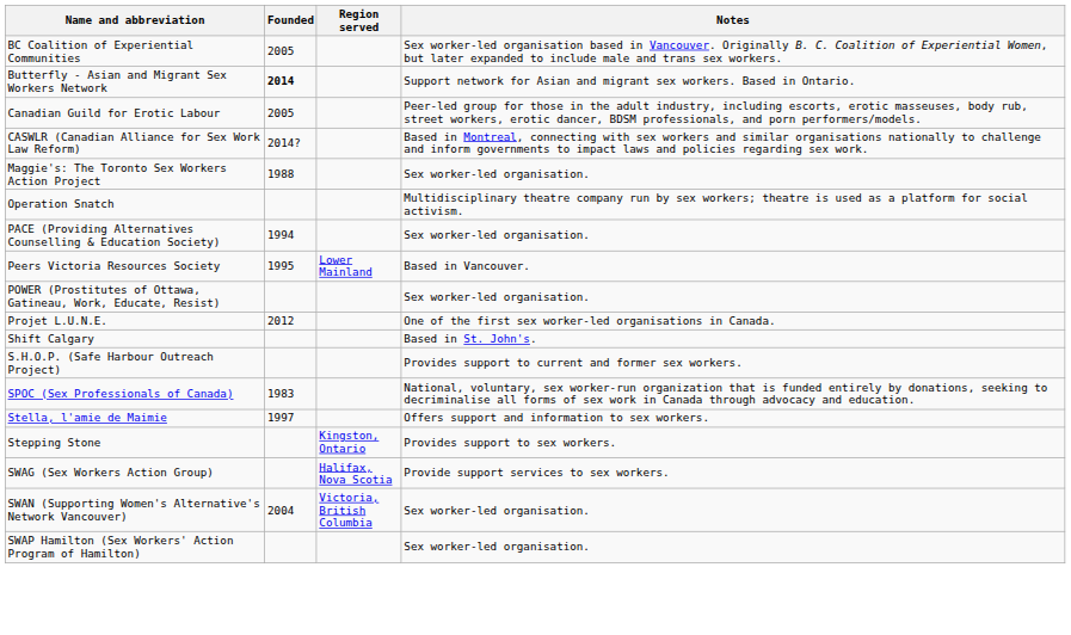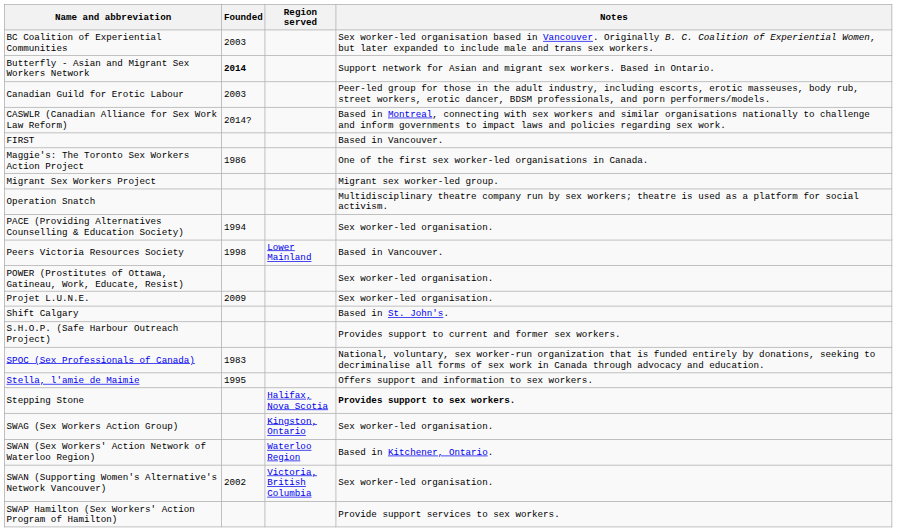BC Coalition of Experiential Communities | Founded: 2005 -> 2003
Canadian Guild for Erotic Labour | Founded: 2005 -> 2003
+ row: FIRST | Based in Vancouver.
Maggie's: The Toronto Sex Workers Action Project | Founded: 1988 -> 1986
Maggie's: The Toronto Sex Workers Action Project | Notes: Sex worker-led organisation. -> One of the first sex worker-led organisations in Canada.
+ row: Migrant Sex Workers Project | Migrant sex worker-led group.
Peers Victoria Resources Society | Founded: 1995 -> 1998
Projet L.U.N.E. | Founded: 2012 -> 2009
Projet L.U.N.E. | Notes: One of the first sex worker-led organisations in Canada. -> Sex worker-led organisation.
Stella, l'amie de Maimie | Founded: 1997 -> 1995
Stepping Stone | Region served: Kingston, Ontario -> Halifax, Nova Scotia
Stepping Stone | Notes: normal -> bold
SWAG (Sex Workers Action Group) | Region served: Halifax, Nova Scotia -> Kingston, Ontario
SWAG (Sex Workers Action Group) | Notes: Provide support services to sex workers. -> Sex worker-led organisation.
+ row: SWAN (Sex Workers' Action Network of Waterloo Region) | Waterloo Region | Based in Kitchener, Ontario.
SWAN (Supporting Women's Alternative's Network Vancouver) | Founded: 2004 -> 2002
SWAP Hamilton (Sex Workers' Action Program of Hamilton) | Notes: Sex worker-led organisation. -> Provide support services to sex workers.
